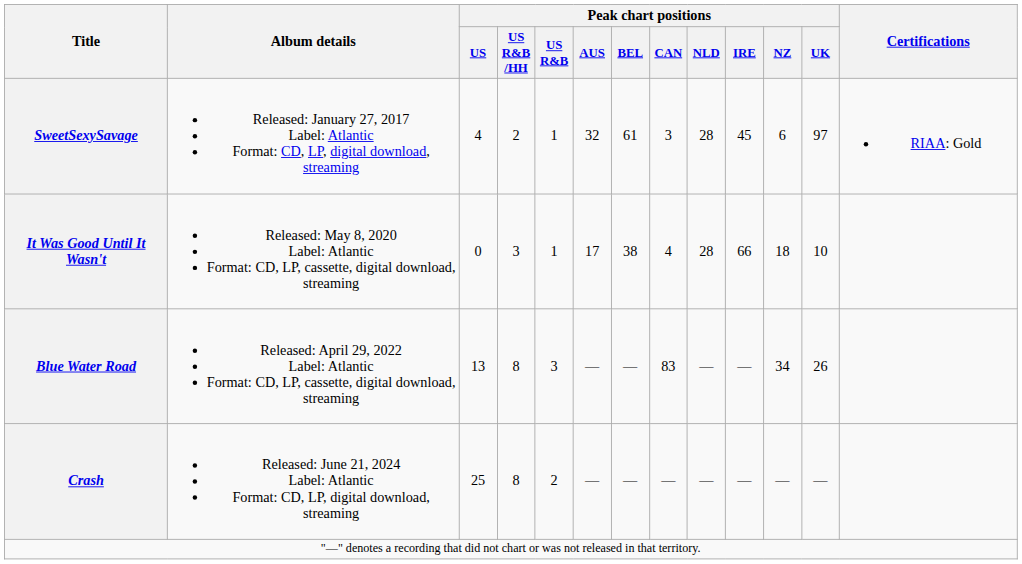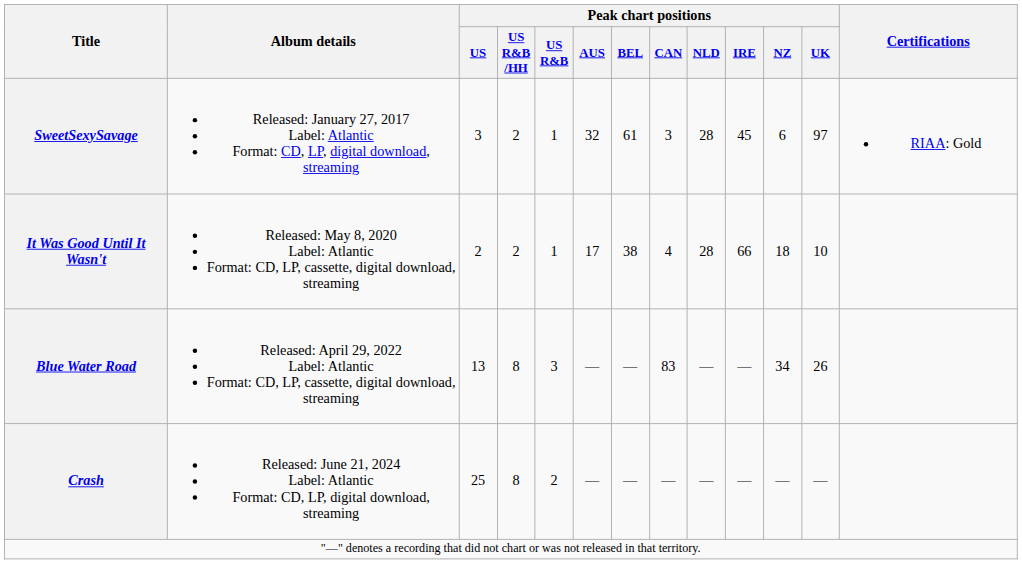SweetSexySavage | Peak chart positions / US: 4 -> 3
It Was Good Until It Wasn't | Peak chart positions / US: 0 -> 2
It Was Good Until It Wasn't | Peak chart positions / US R&B /HH: 3 -> 2
